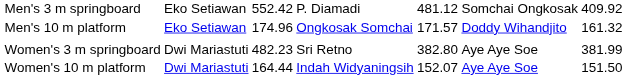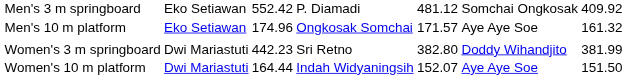Men's 10 m platform | column 6: Doddy Wihandjito -> Aye Aye Soe
Women's 3 m springboard | column 3: 482.23 -> 442.23
Women's 3 m springboard | column 6: Aye Aye Soe -> Doddy Wihandjito
